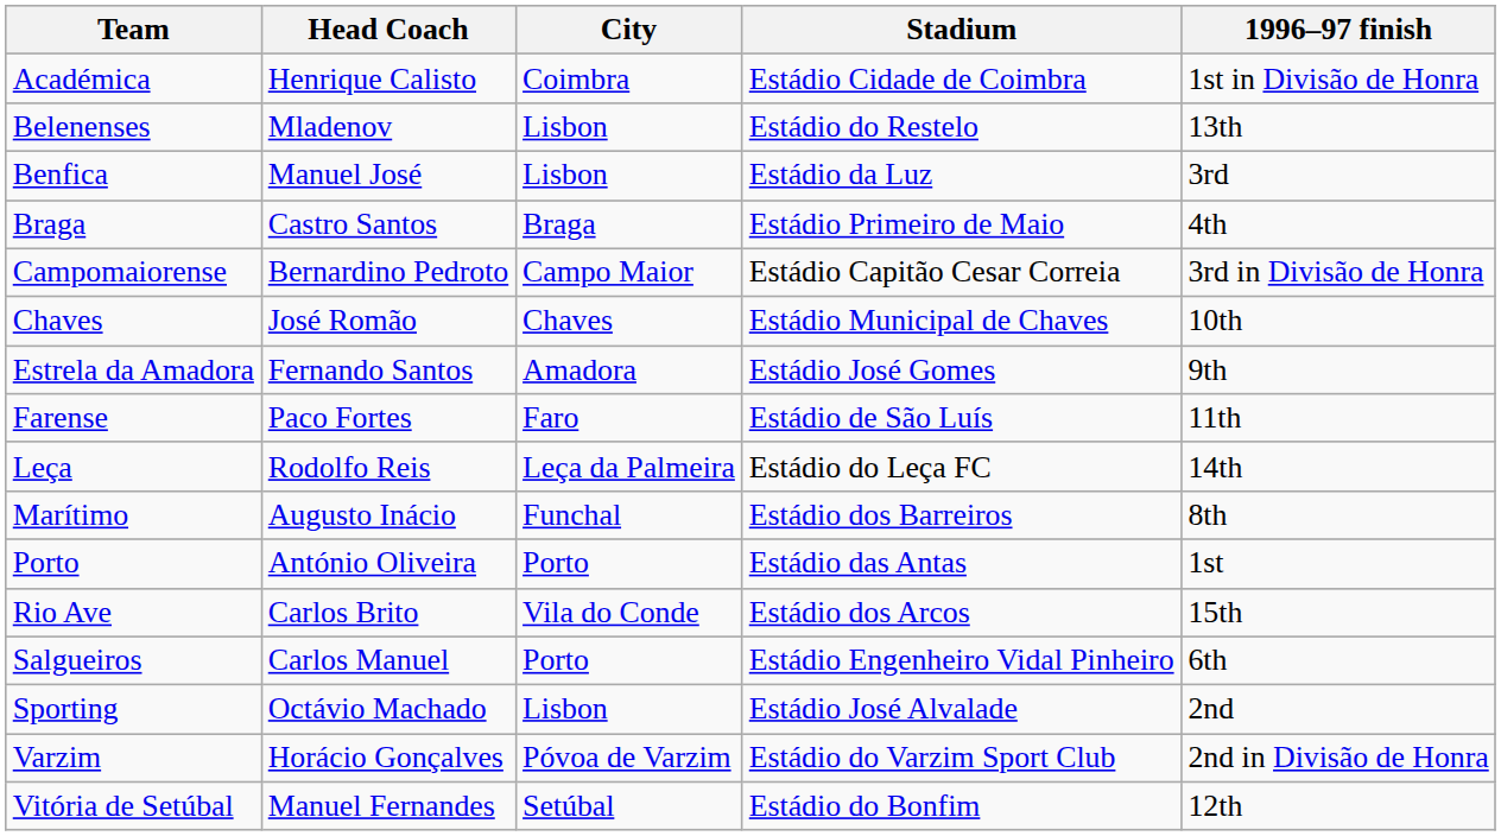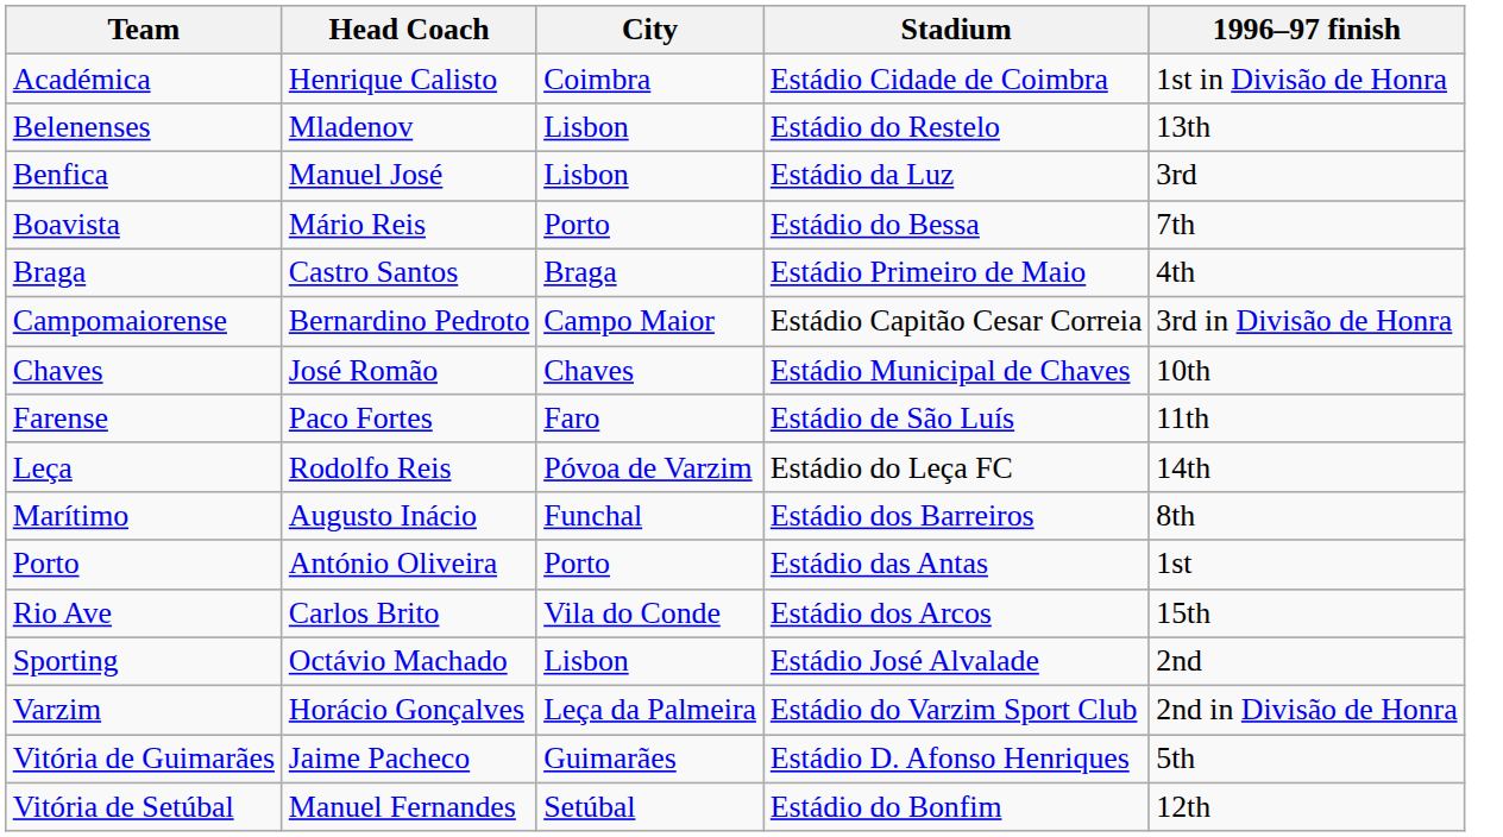+ row: Boavista | Mário Reis | Porto | Estádio do Bessa | 7th
- row: Estrela da Amadora | Fernando Santos | Amadora | Estádio José Gomes | 9th
Leça | City: Leça da Palmeira -> Póvoa de Varzim
- row: Salgueiros | Carlos Manuel | Porto | Estádio Engenheiro Vidal Pinheiro | 6th
Varzim | City: Póvoa de Varzim -> Leça da Palmeira
+ row: Vitória de Guimarães | Jaime Pacheco | Guimarães | Estádio D. Afonso Henriques | 5th
